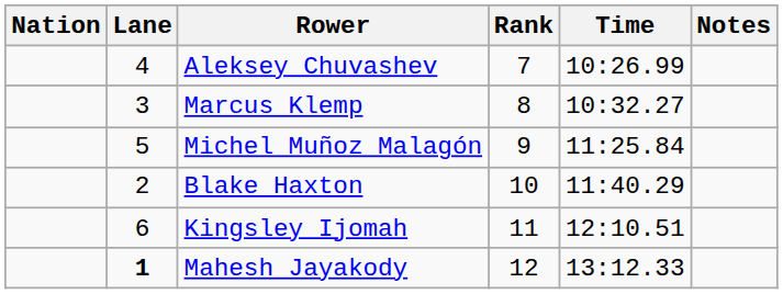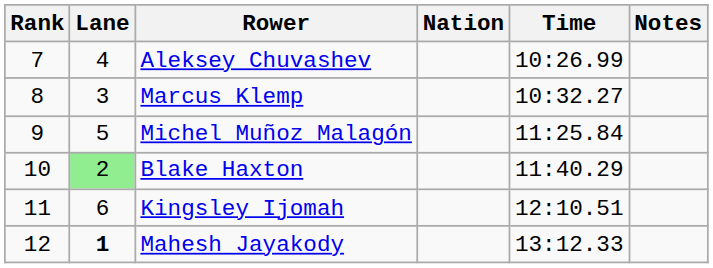columns swapped: Rank <-> Nation
Blake Haxton | Lane: no background -> lightgreen background
